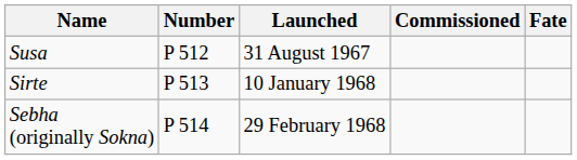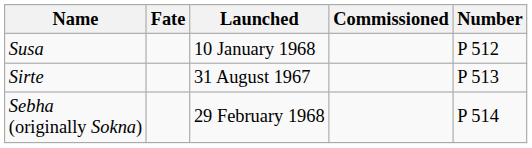columns swapped: Number <-> Fate
Susa | Launched: 31 August 1967 -> 10 January 1968
Sirte | Launched: 10 January 1968 -> 31 August 1967
